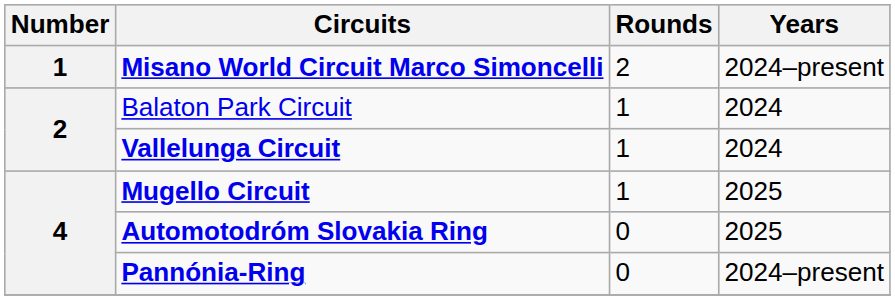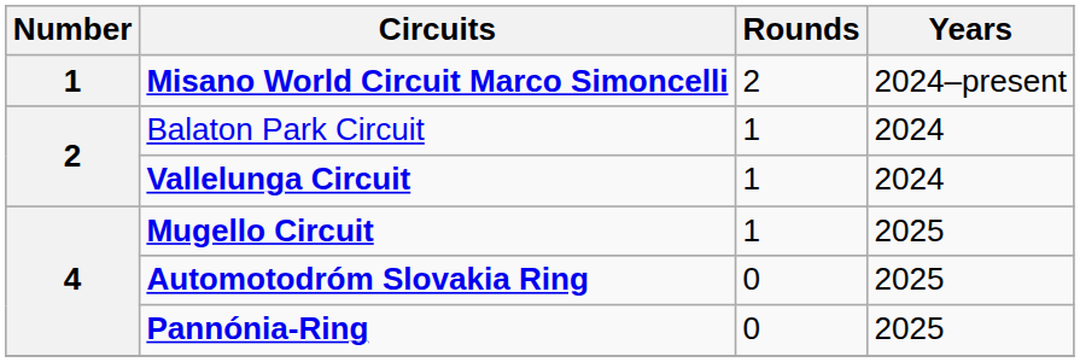Pannónia-Ring | Years: 2024–present -> 2025
